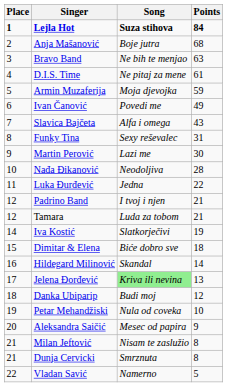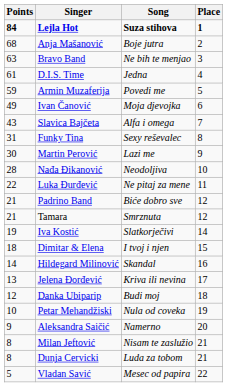columns swapped: Place <-> Points
D.I.S. Time | Song: Ne pitaj za mene -> Jedna
Armin Muzaferija | Song: Moja djevojka -> Povedi me
Ivan Čanović | Song: Povedi me -> Moja djevojka
Luka Đurđević | Song: Jedna -> Ne pitaj za mene
Padrino Band | Song: I tvoj i njen -> Biće dobro sve
Tamara | Song: Luda za tobom -> Smrznuta
Dimitar & Elena | Song: Biće dobro sve -> I tvoj i njen
Jelena Đorđević | Song: lightgreen background -> no background
Aleksandra Saičić | Song: Mesec od papira -> Namerno
Dunja Cervicki | Song: Smrznuta -> Luda za tobom
Vladan Savić | Song: Namerno -> Mesec od papira
